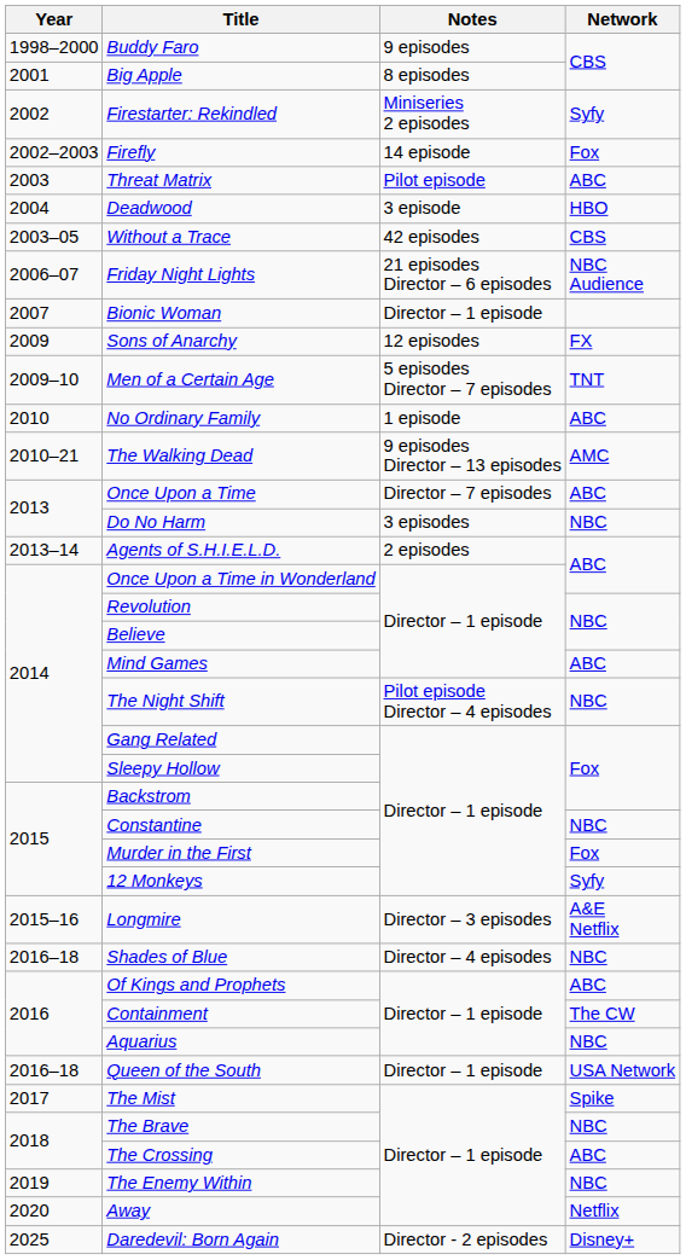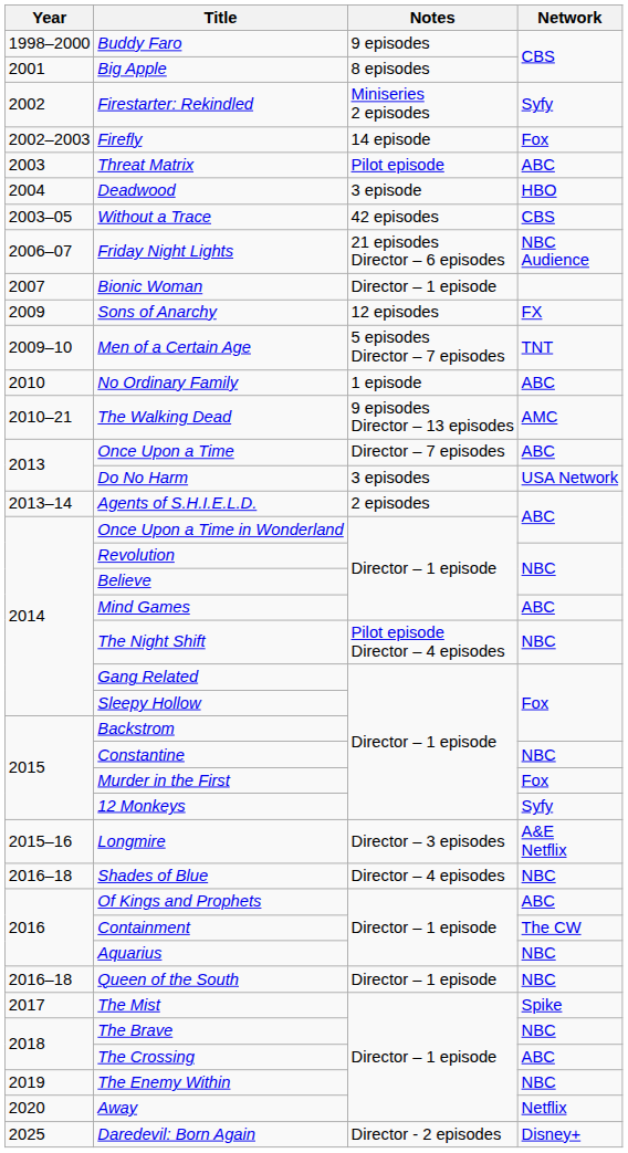Do No Harm | Network: NBC -> USA Network
Queen of the South | Network: USA Network -> NBC
